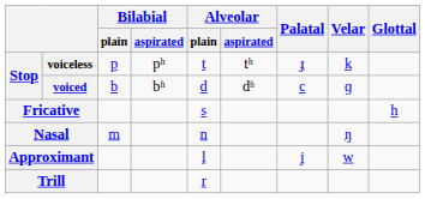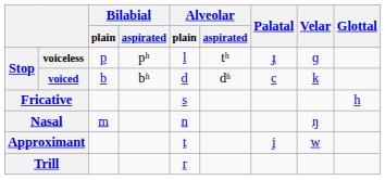voiceless | Alveolar / plain: t -> l
voiceless | Velar: k -> ɡ
voiced | Velar: ɡ -> k
Approximant | Alveolar / plain: l -> t
